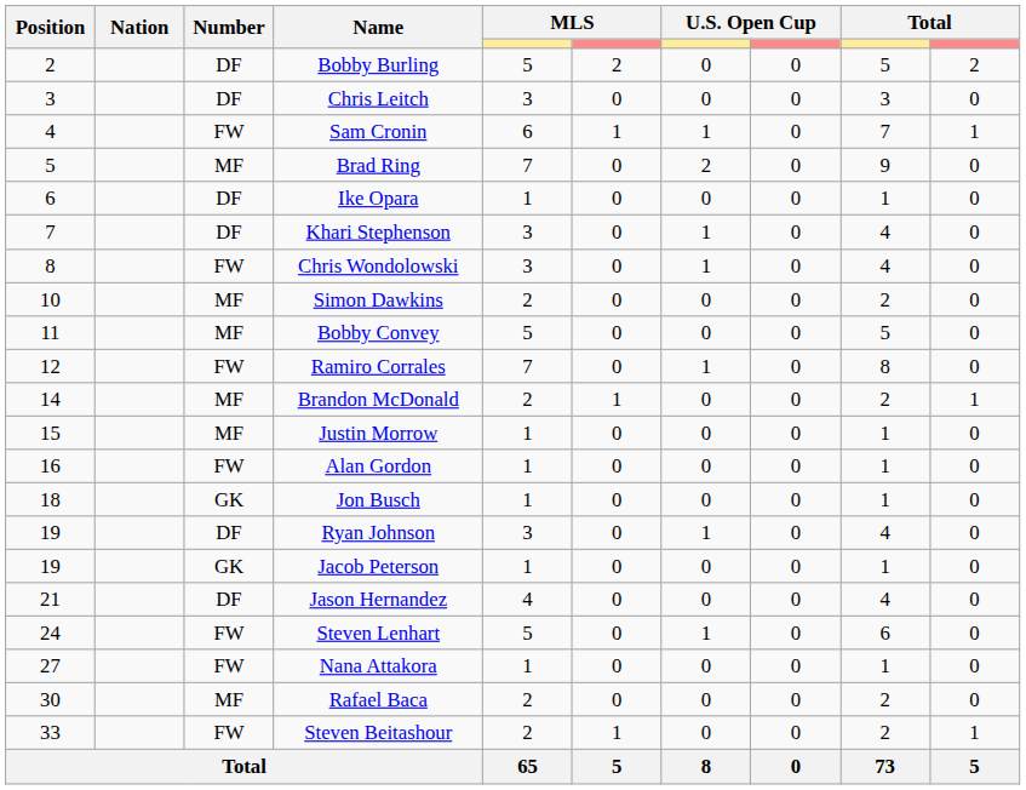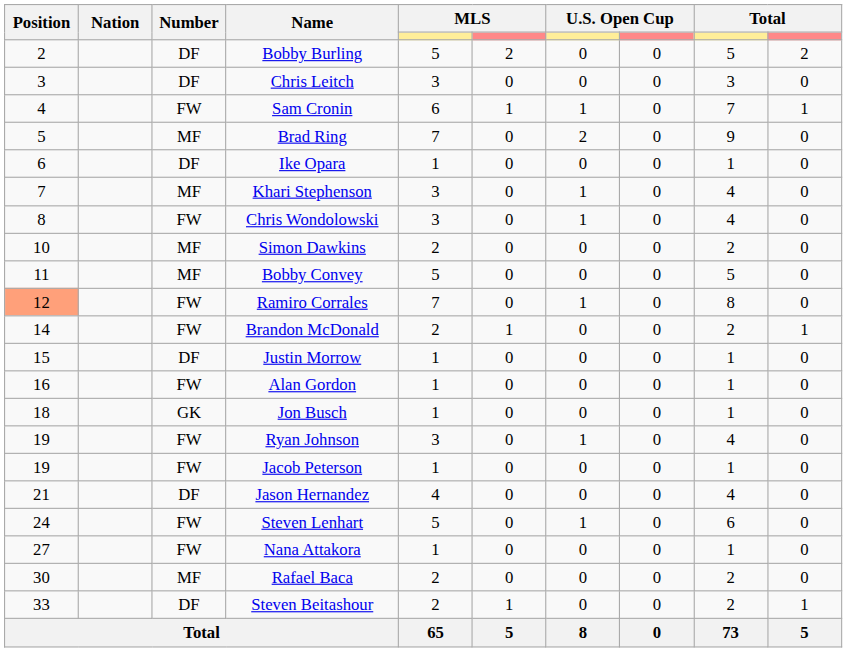Khari Stephenson | Number: DF -> MF
Ramiro Corrales | Position: no background -> lightsalmon background
Brandon McDonald | Number: MF -> FW
Justin Morrow | Number: MF -> DF
Ryan Johnson | Number: DF -> FW
Jacob Peterson | Number: GK -> FW
Steven Beitashour | Number: FW -> DF
